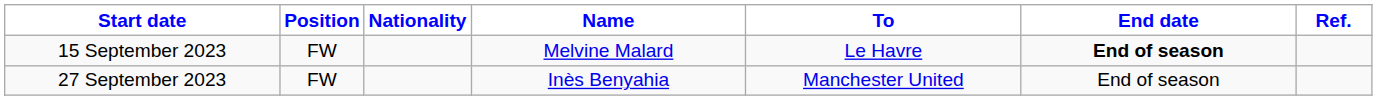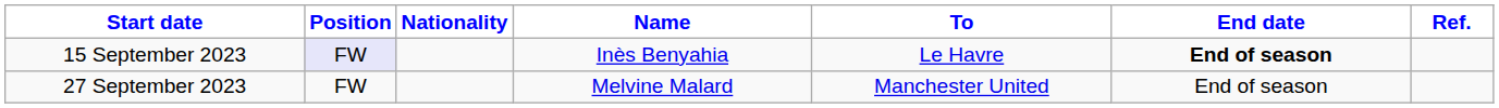15 September 2023 | Position: no background -> lavender background
15 September 2023 | Name: Melvine Malard -> Inès Benyahia
27 September 2023 | Name: Inès Benyahia -> Melvine Malard
